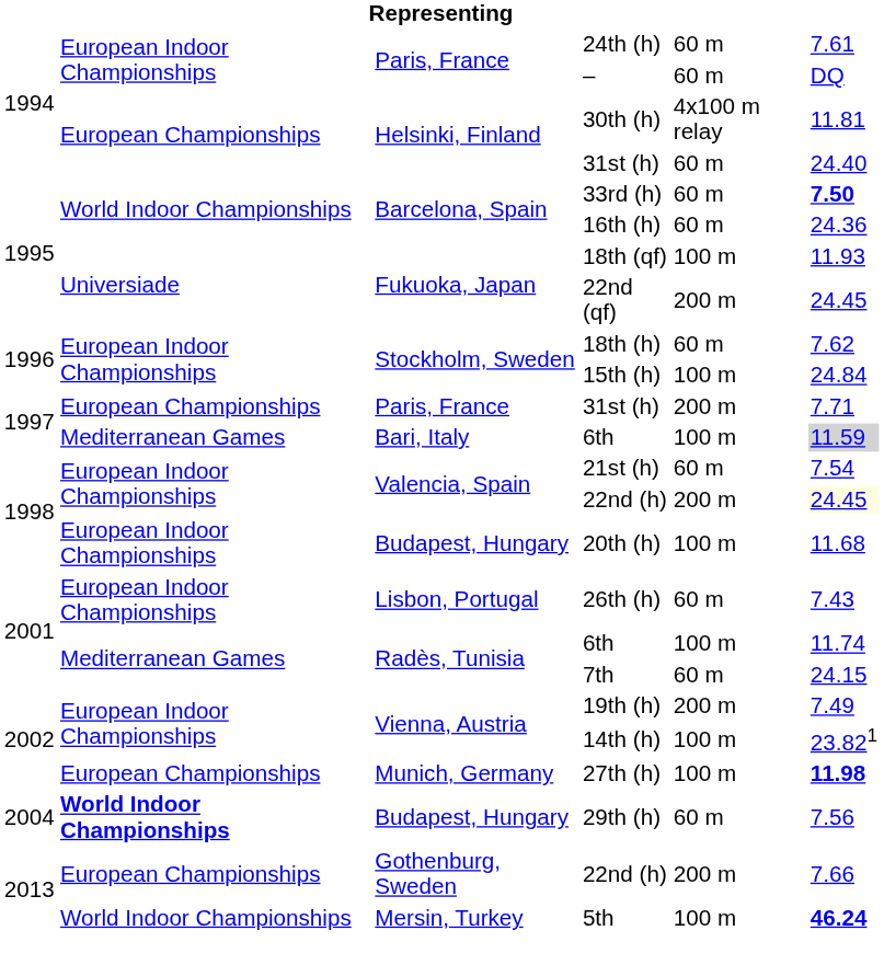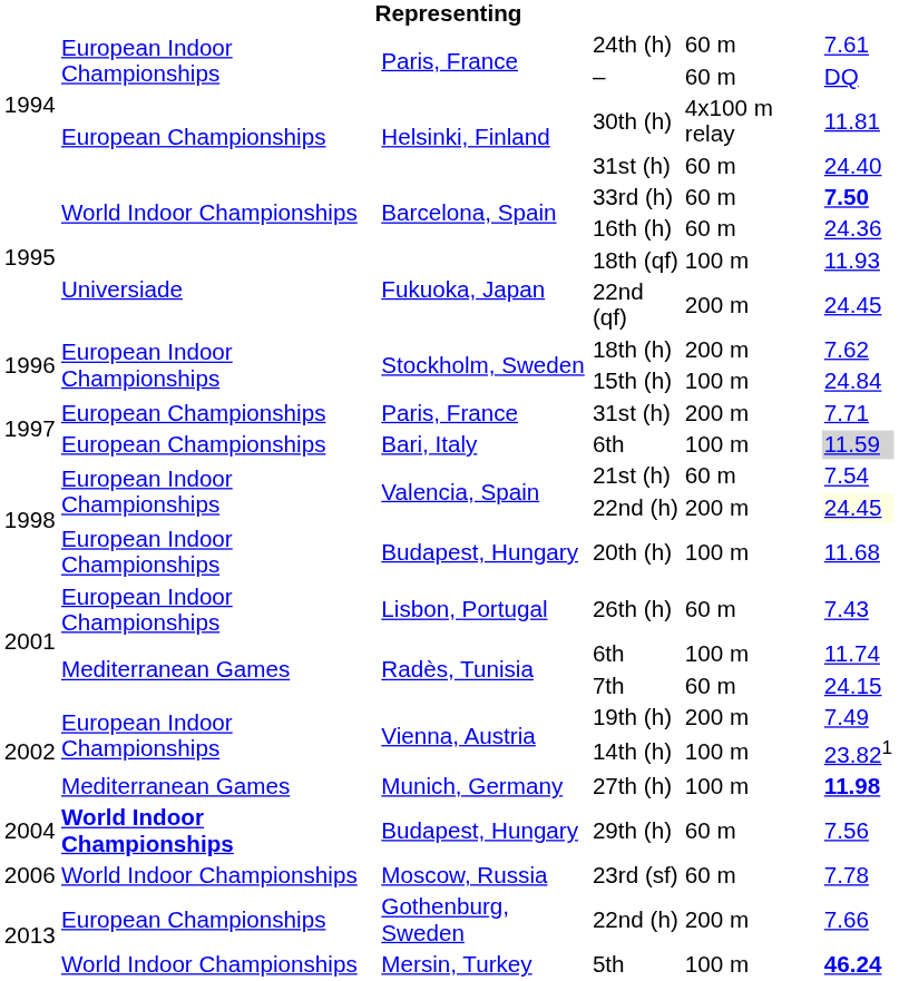18th (h) | column 5: 60 m -> 200 m
Bari, Italy / 6th | column 2: Mediterranean Games -> European Championships
27th (h) | column 2: European Championships -> Mediterranean Games
+ row: 2006 | World Indoor Championships | Moscow, Russia | 23rd (sf) | 60 m | 7.78
